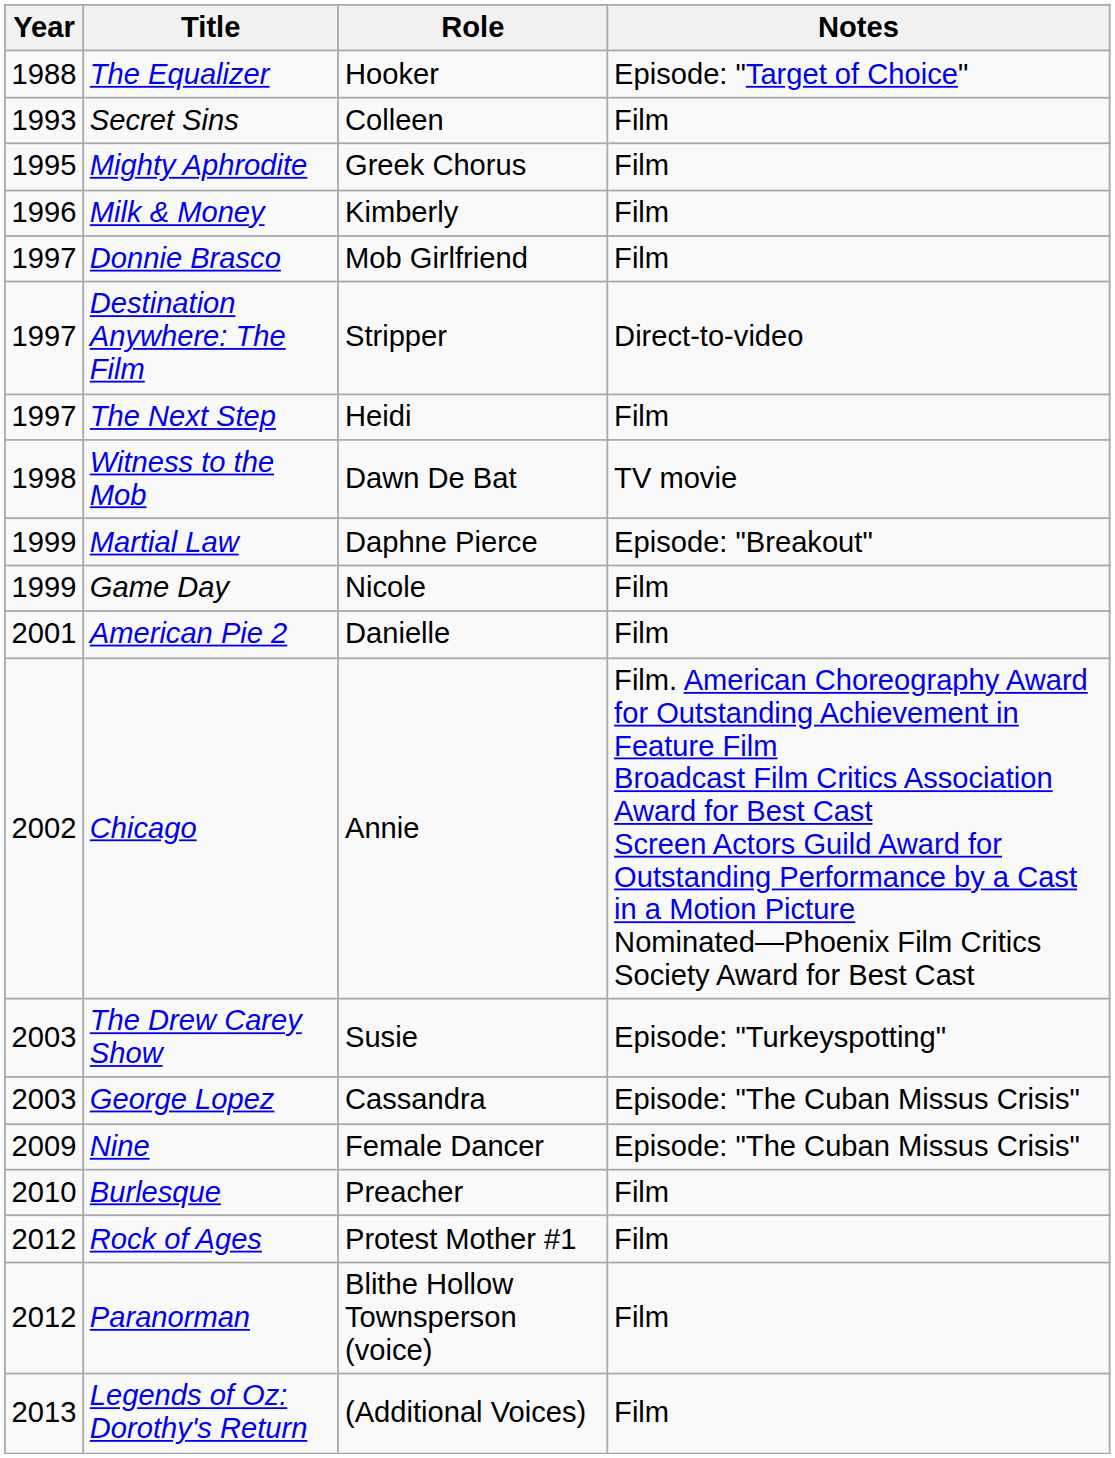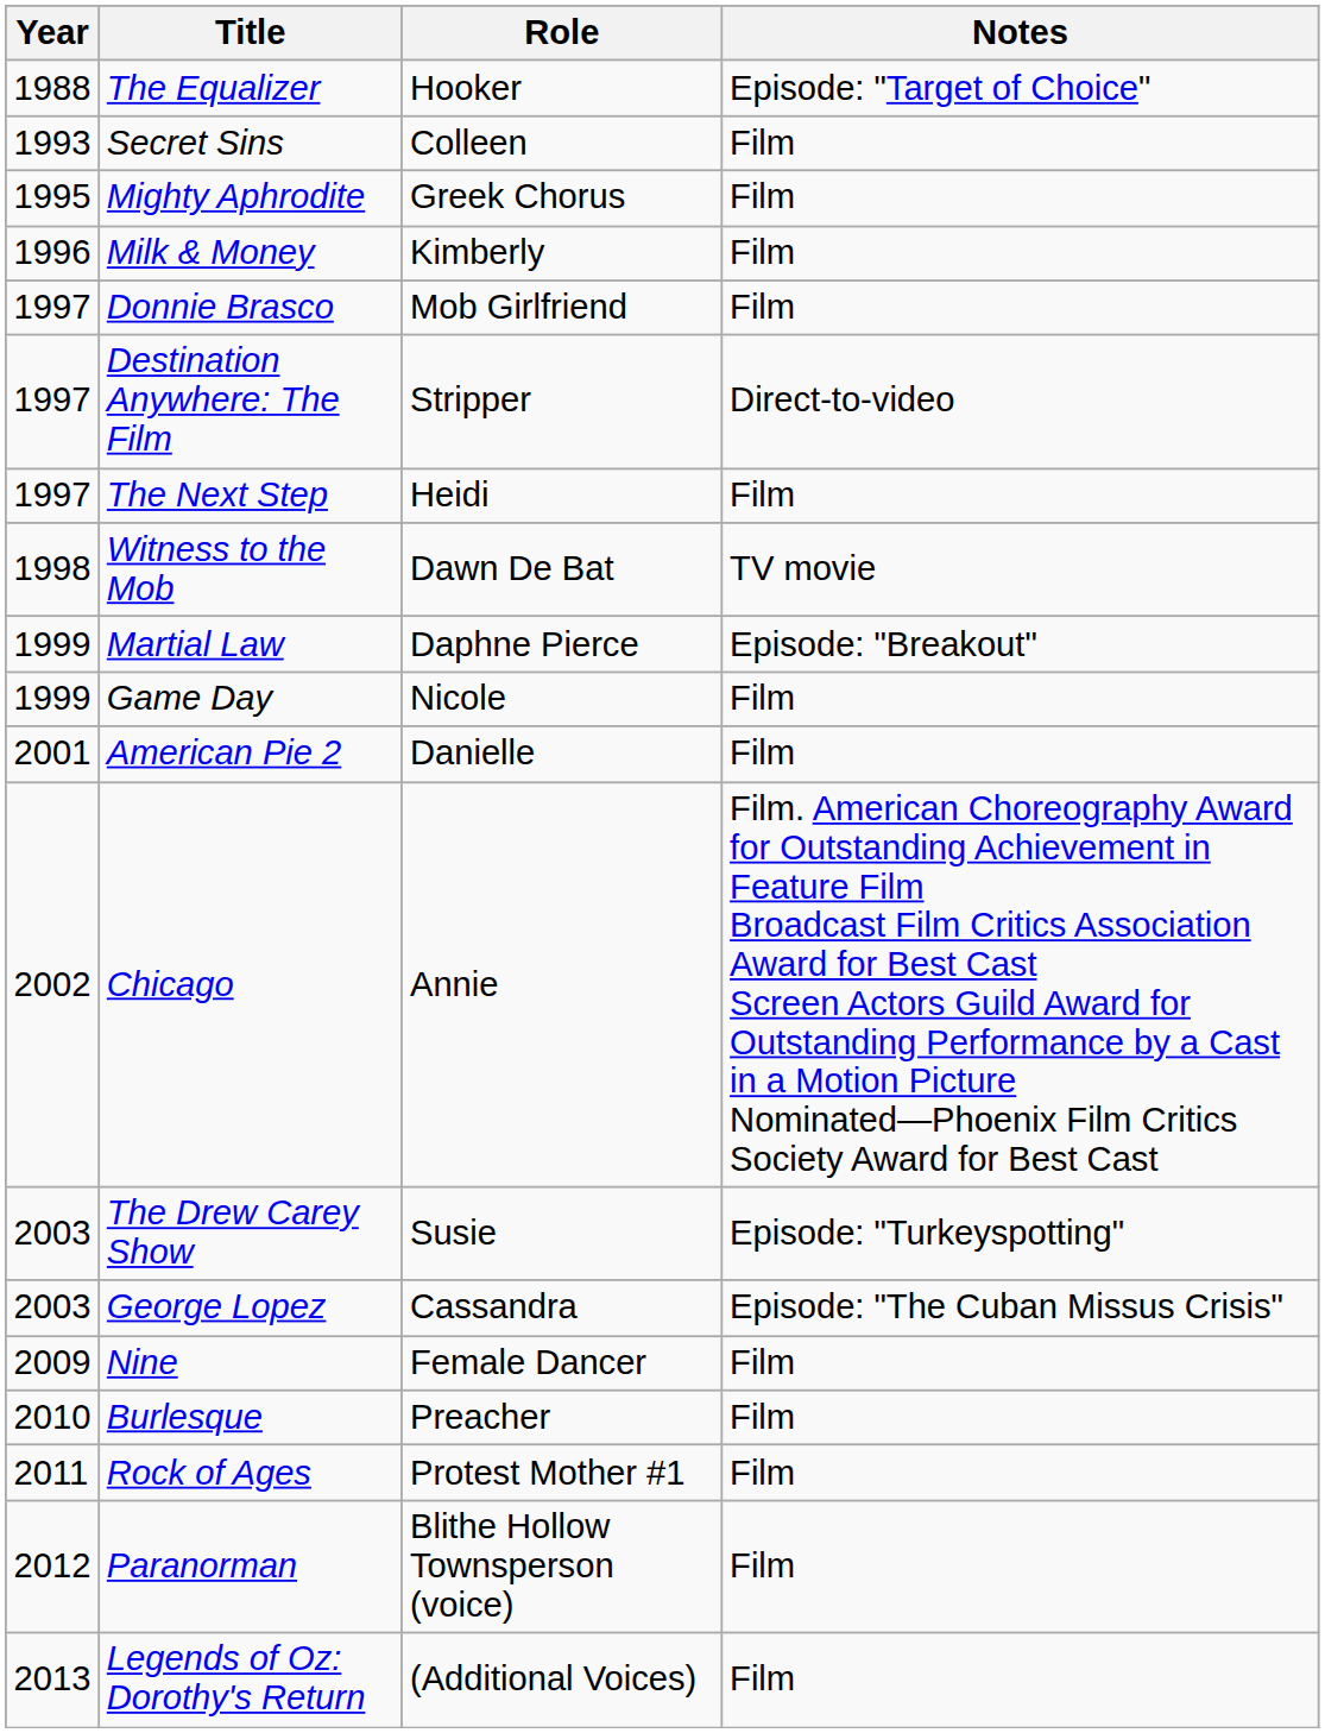Nine | Notes: Episode: "The Cuban Missus Crisis" -> Film
Rock of Ages | Year: 2012 -> 2011
